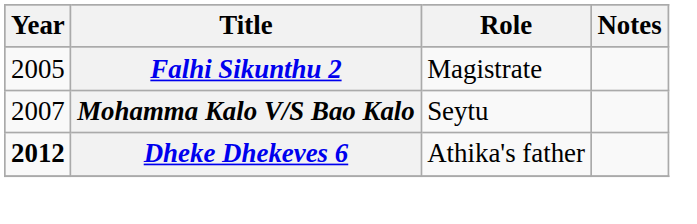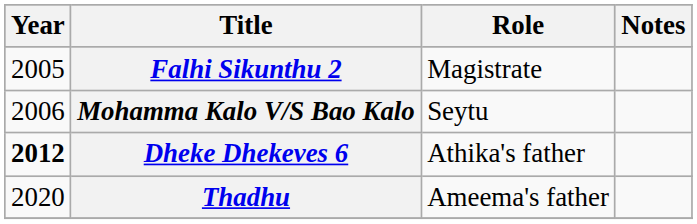Mohamma Kalo V/S Bao Kalo | Year: 2007 -> 2006
+ row: 2020 | Thadhu | Ameema's father
